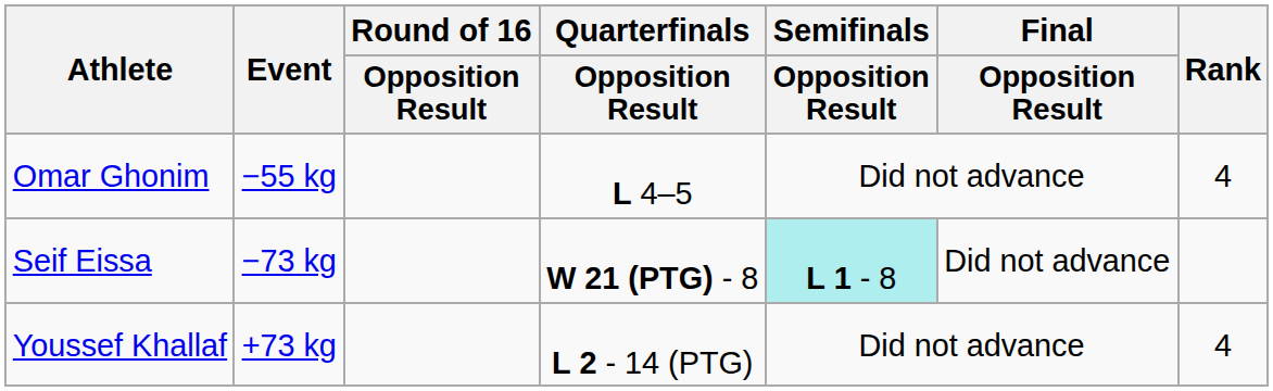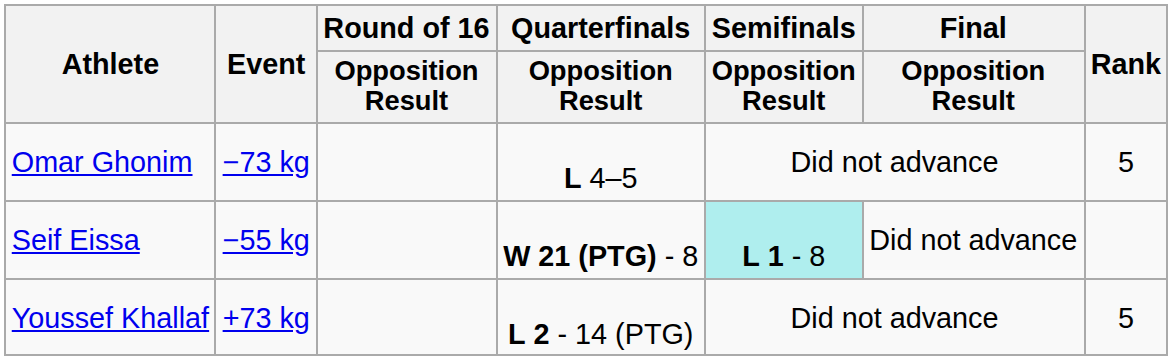Omar Ghonim | Event: −55 kg -> −73 kg
Omar Ghonim | Rank: 4 -> 5
Seif Eissa | Event: −73 kg -> −55 kg
Youssef Khallaf | Rank: 4 -> 5
